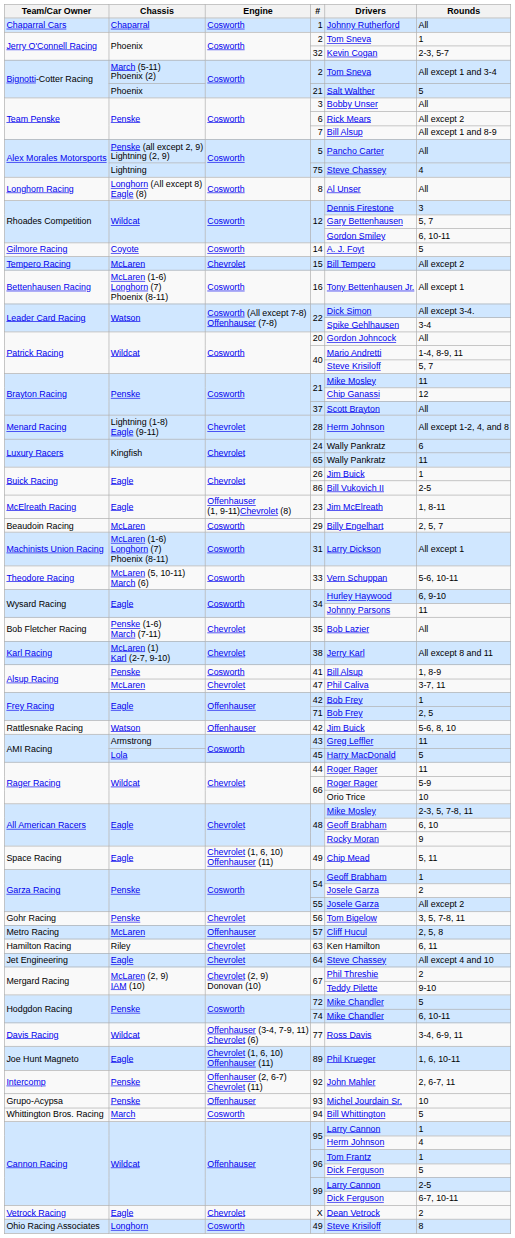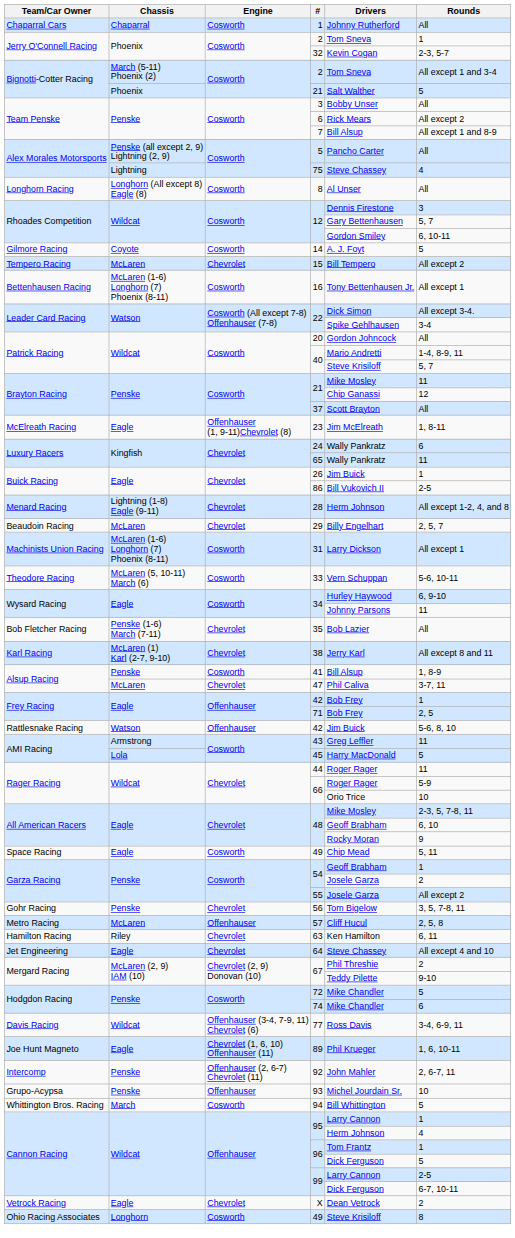rows swapped: 23 <-> 28
29 | Engine: Cosworth -> Chevrolet
Space Racing / 49 | Engine: Chevrolet (1, 6, 10) Offenhauser (11) -> Cosworth
74 | Rounds: 6, 10-11 -> 6
